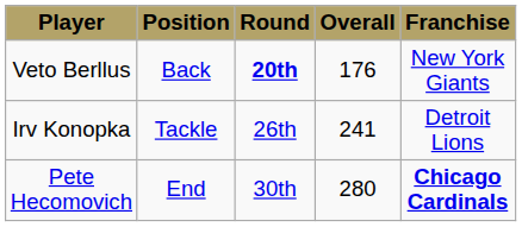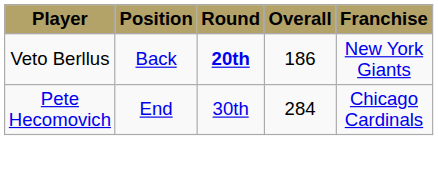Veto Berllus | Overall: 176 -> 186
- row: Irv Konopka | Tackle | 26th | 241 | Detroit Lions
Pete Hecomovich | Overall: 280 -> 284
Pete Hecomovich | Franchise: bold -> normal
